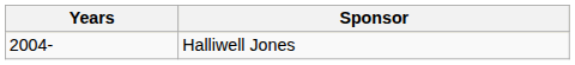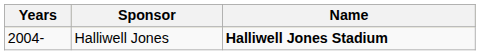+ column: Name | Halliwell Jones Stadium
